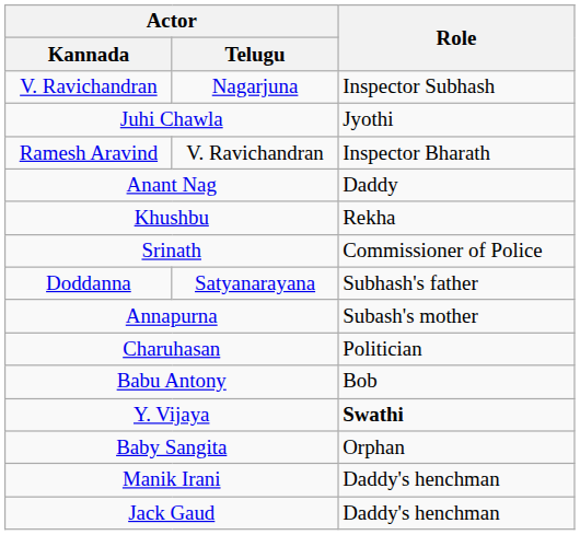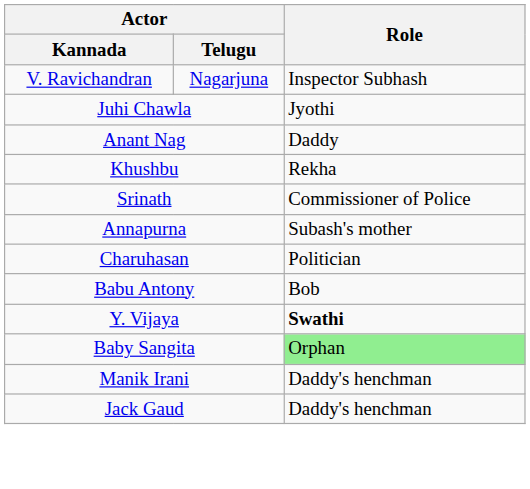- row: Ramesh Aravind | V. Ravichandran | Inspector Bharath
- row: Doddanna | Satyanarayana | Subhash's father
Baby Sangita | Role: no background -> lightgreen background
